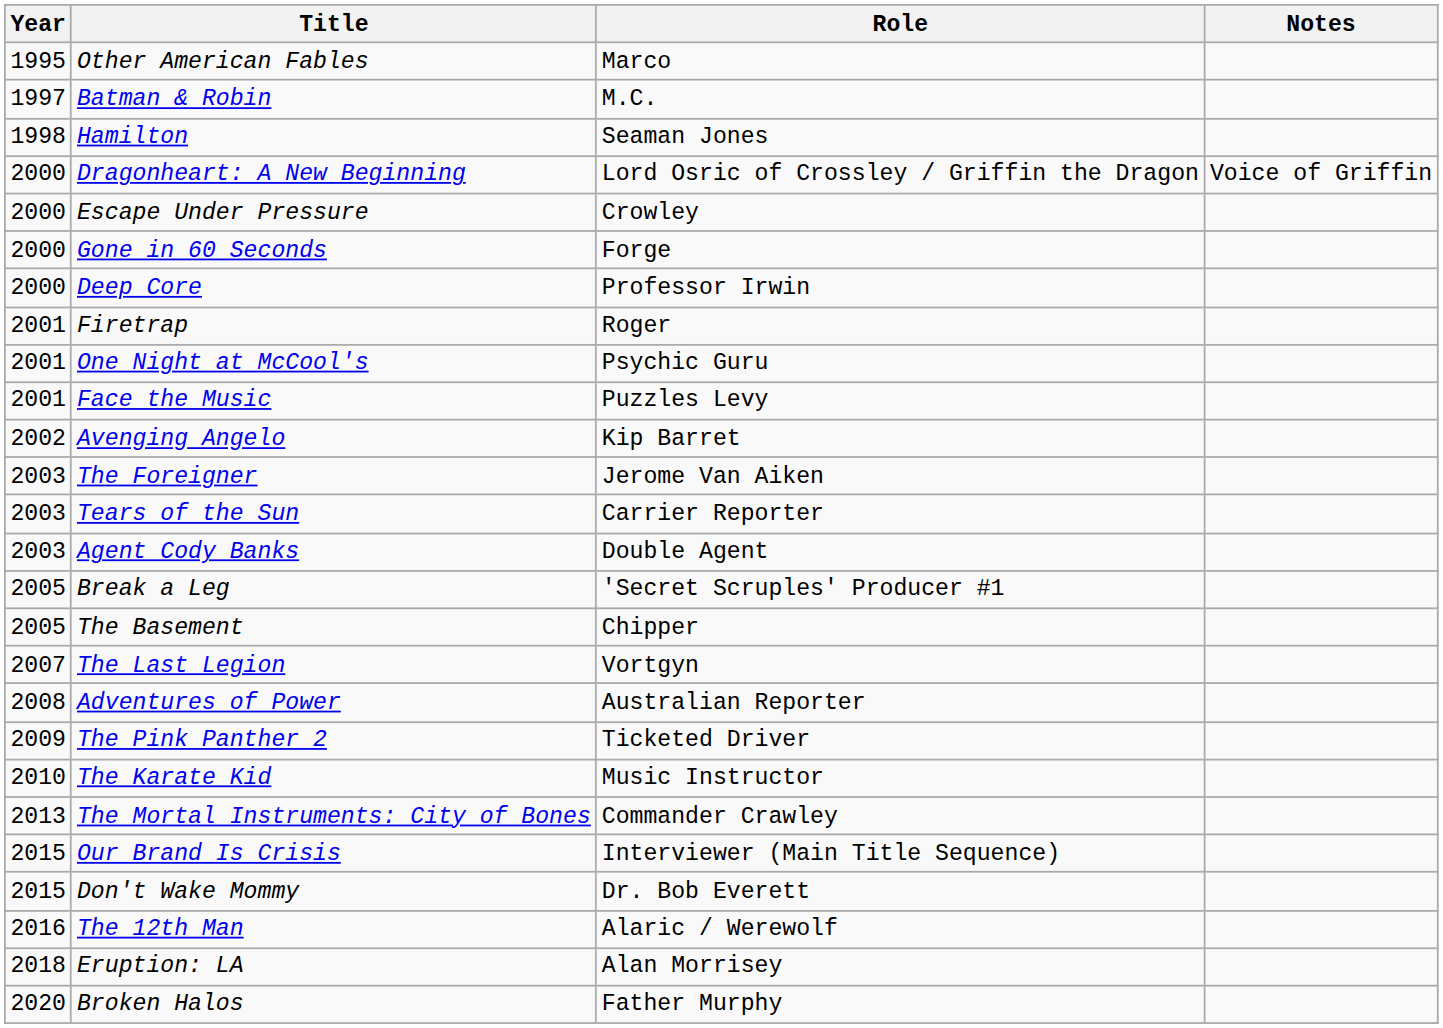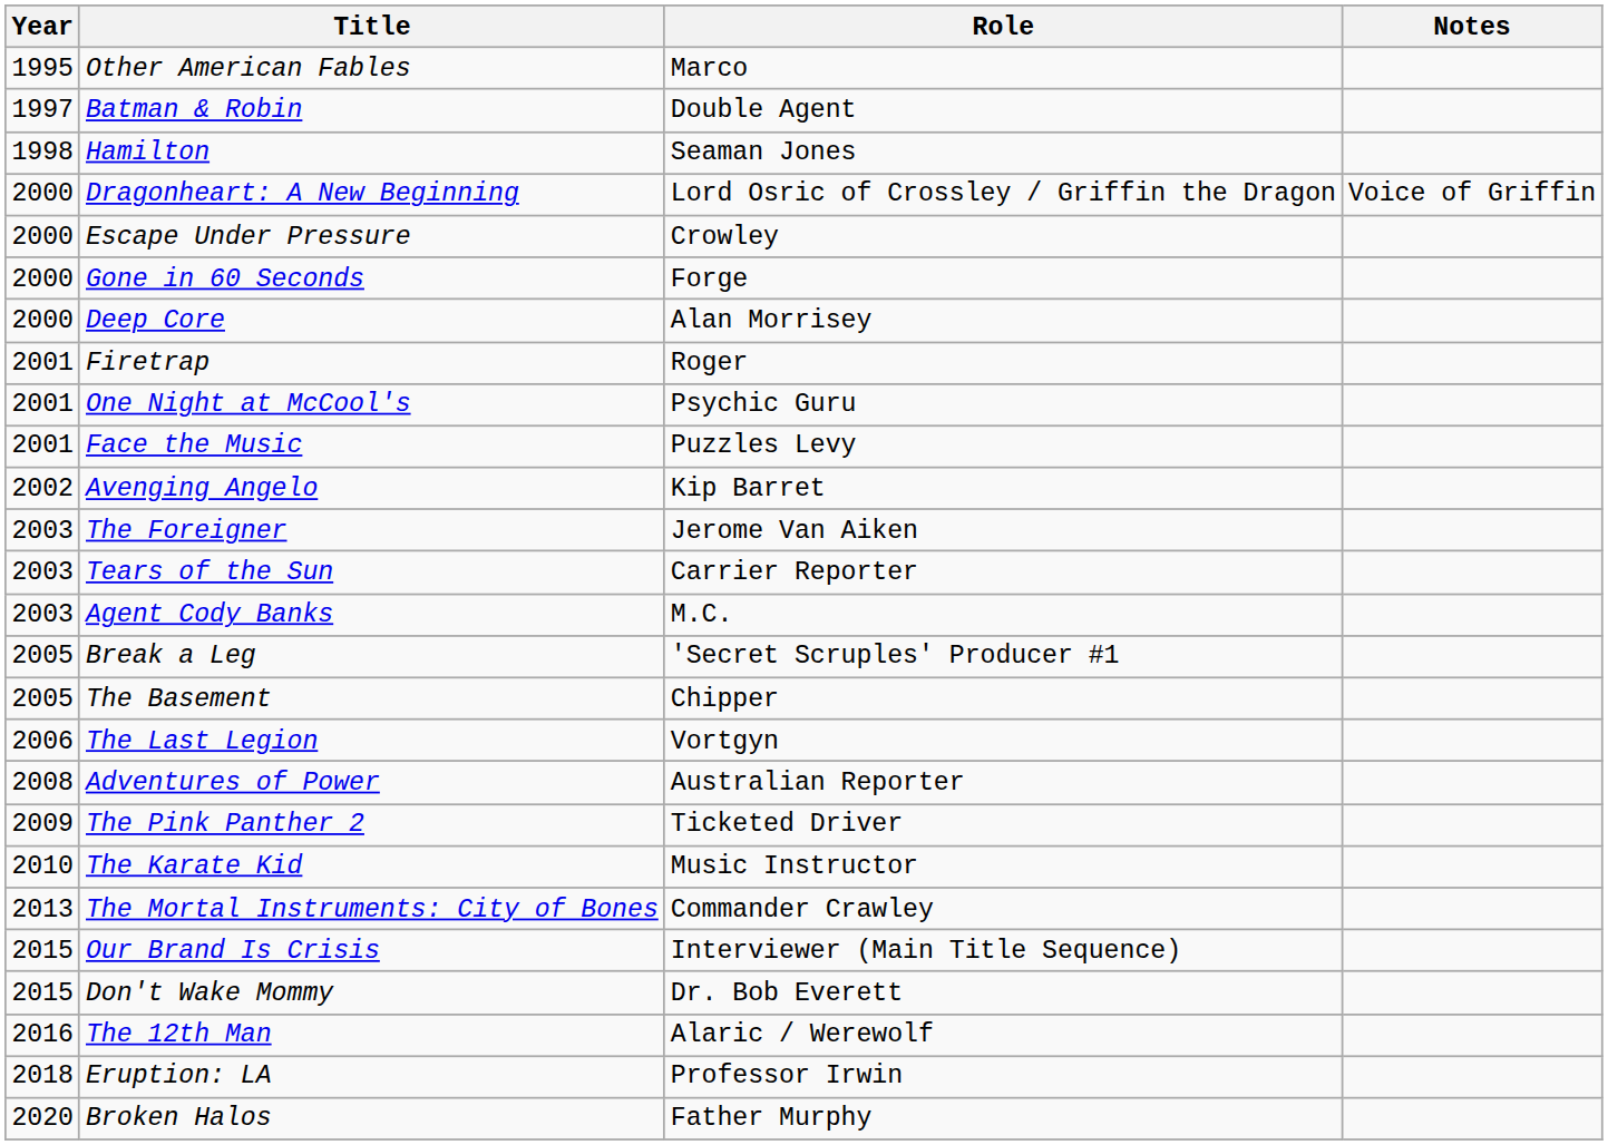Batman & Robin | Role: M.C. -> Double Agent
Deep Core | Role: Professor Irwin -> Alan Morrisey
Agent Cody Banks | Role: Double Agent -> M.C.
The Last Legion | Year: 2007 -> 2006
Eruption: LA | Role: Alan Morrisey -> Professor Irwin
